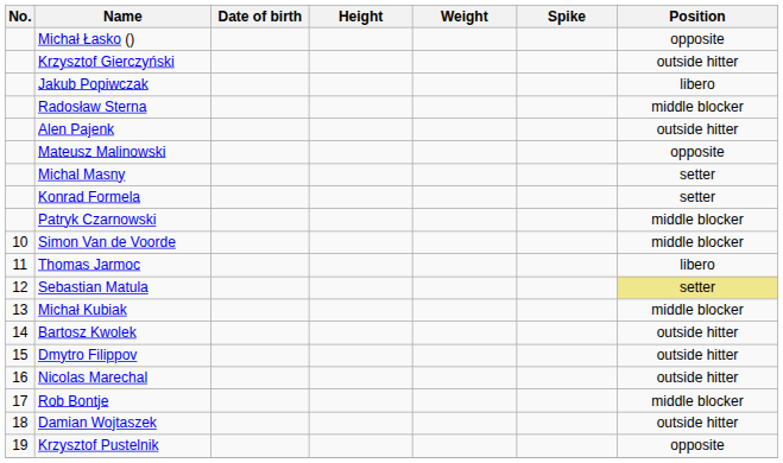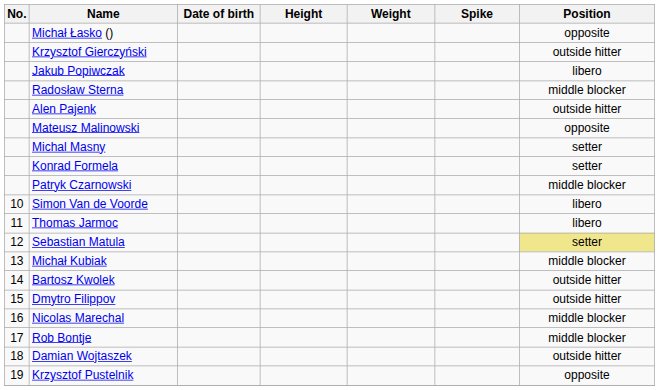Simon Van de Voorde | Position: middle blocker -> libero
Nicolas Marechal | Position: outside hitter -> middle blocker
